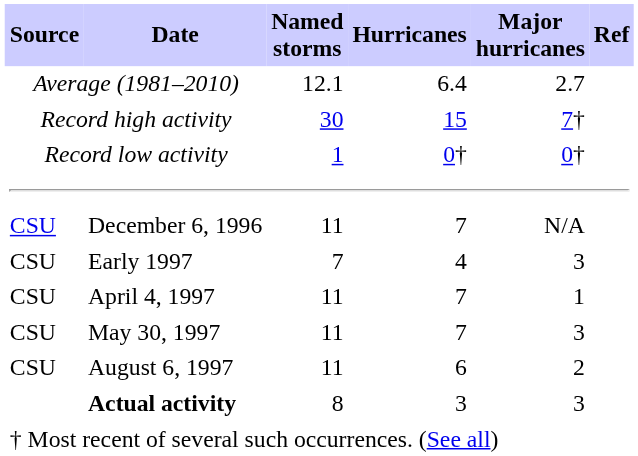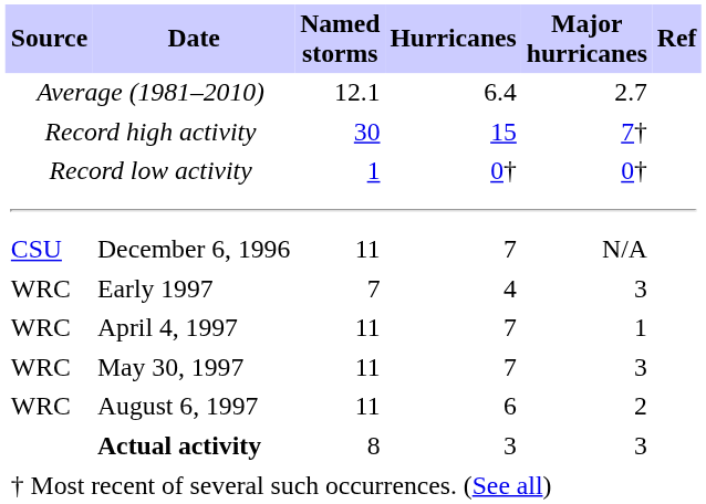Early 1997 | Source: CSU -> WRC
April 4, 1997 | Source: CSU -> WRC
May 30, 1997 | Source: CSU -> WRC
August 6, 1997 | Source: CSU -> WRC
